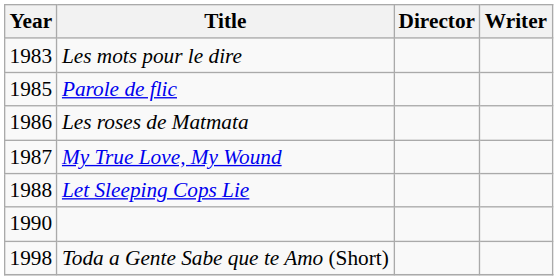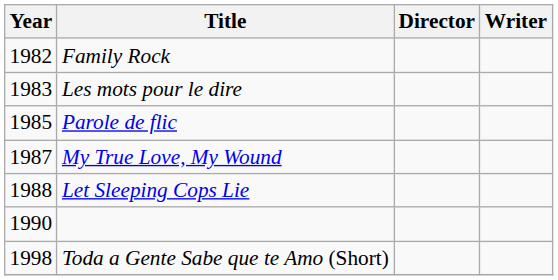+ row: 1982 | Family Rock
- row: 1986 | Les roses de Matmata
